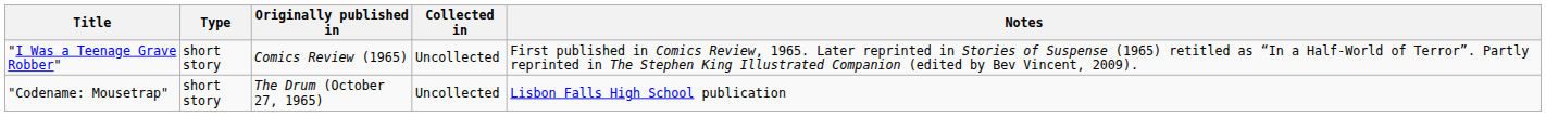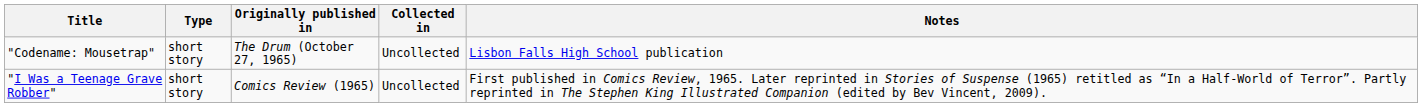rows swapped: "Codename: Mousetrap" <-> "I Was a Teenage Grave Robber"
